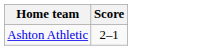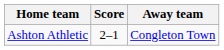+ column: Away team | Congleton Town
